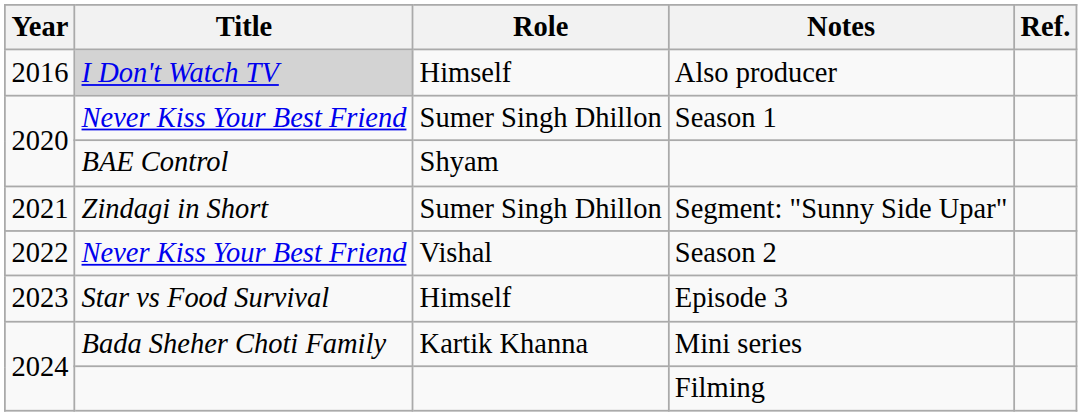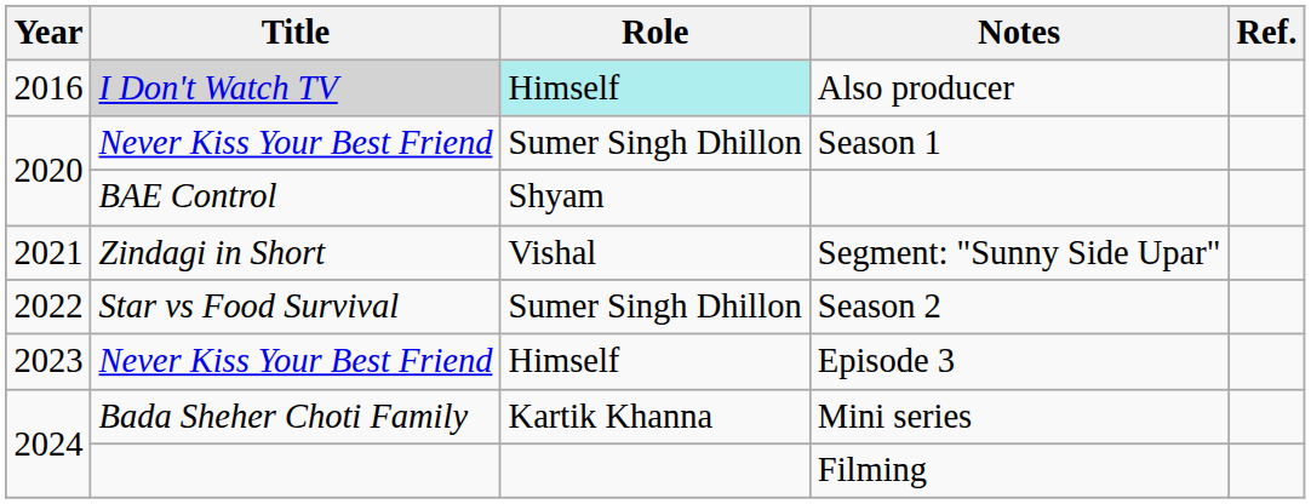Also producer | Role: no background -> paleturquoise background
Segment: "Sunny Side Upar" | Role: Sumer Singh Dhillon -> Vishal
Season 2 | Title: Never Kiss Your Best Friend -> Star vs Food Survival
Season 2 | Role: Vishal -> Sumer Singh Dhillon
Episode 3 | Title: Star vs Food Survival -> Never Kiss Your Best Friend
